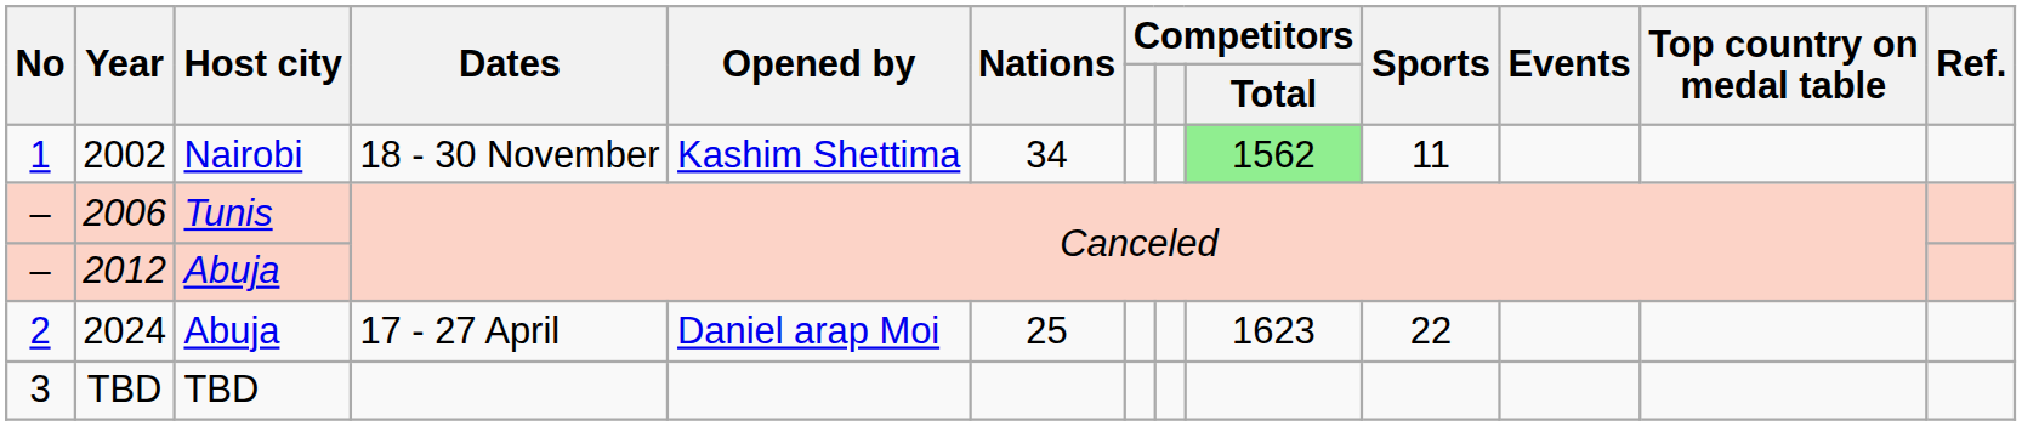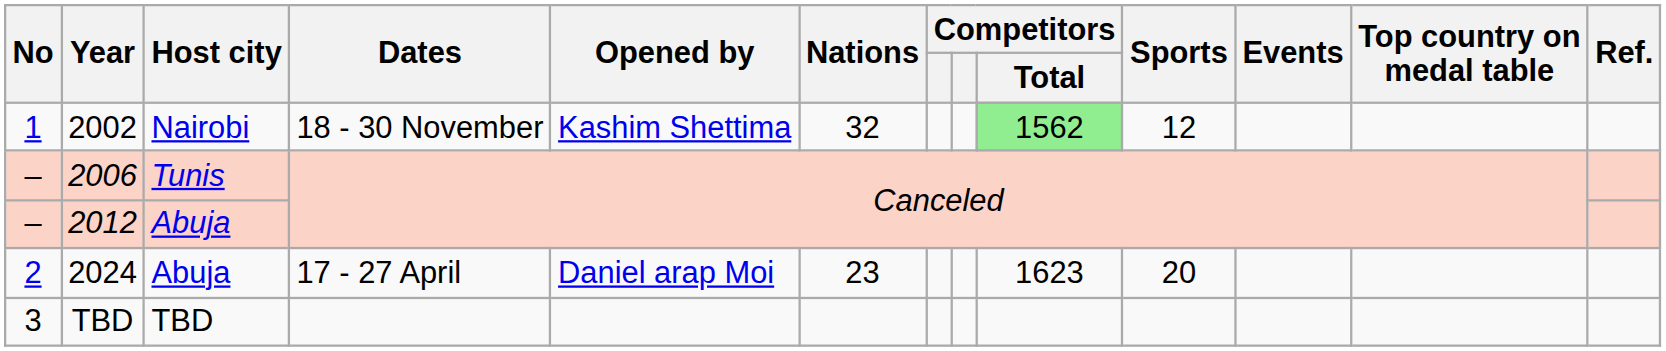2002 | Nations: 34 -> 32
2002 | Sports: 11 -> 12
2024 | Nations: 25 -> 23
2024 | Sports: 22 -> 20
